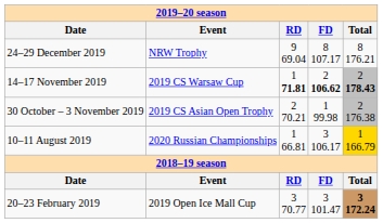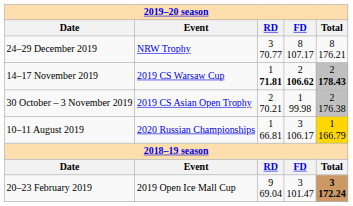24–29 December 2019 | column 3: 9 69.04 -> 3 70.77
20–23 February 2019 | column 3: 3 70.77 -> 9 69.04
